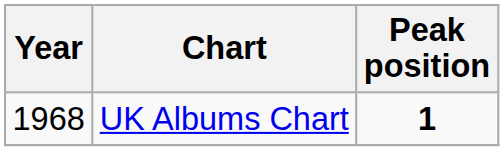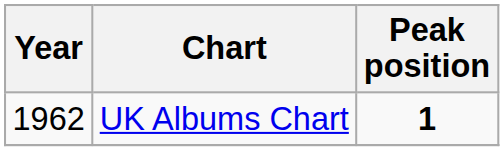UK Albums Chart | Year: 1968 -> 1962
